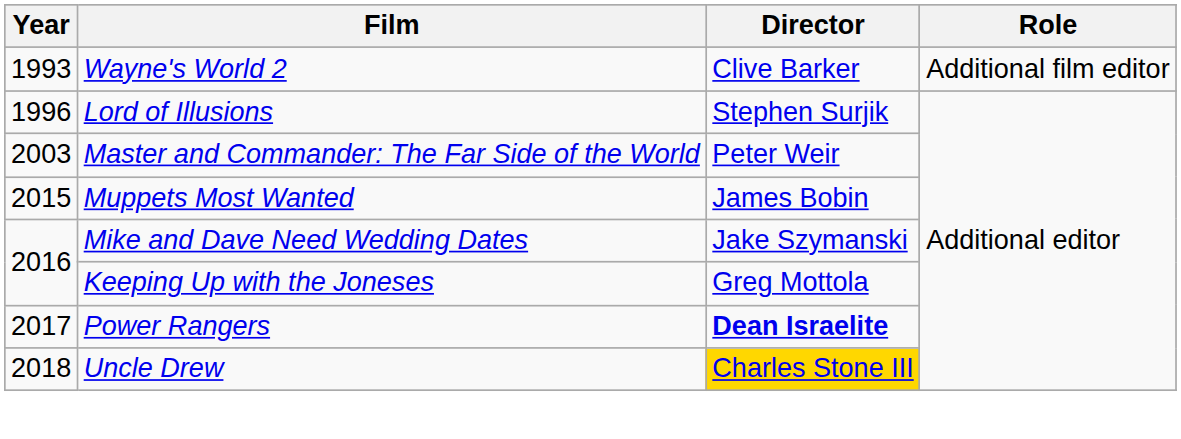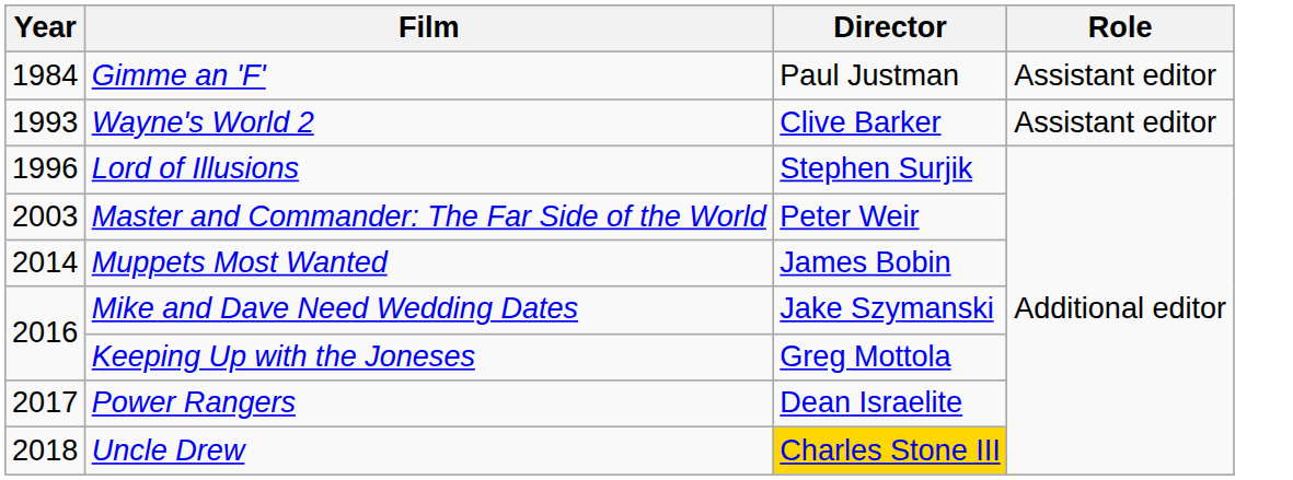+ row: 1984 | Gimme an 'F' | Paul Justman | Assistant editor
Wayne's World 2 | Role: Additional film editor -> Assistant editor
Muppets Most Wanted | Year: 2015 -> 2014
Power Rangers | Director: bold -> normal
